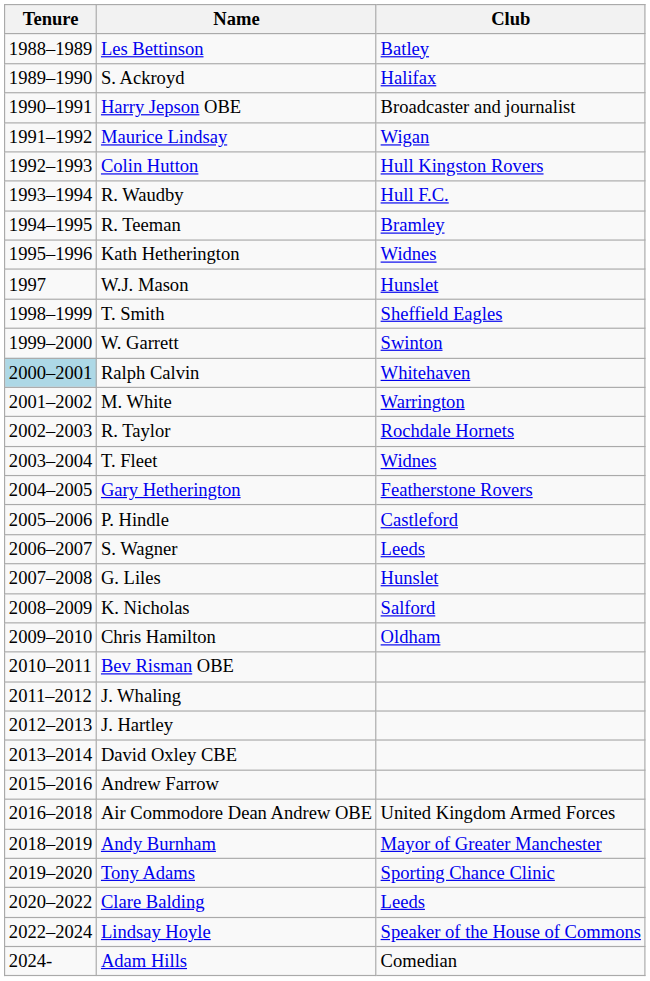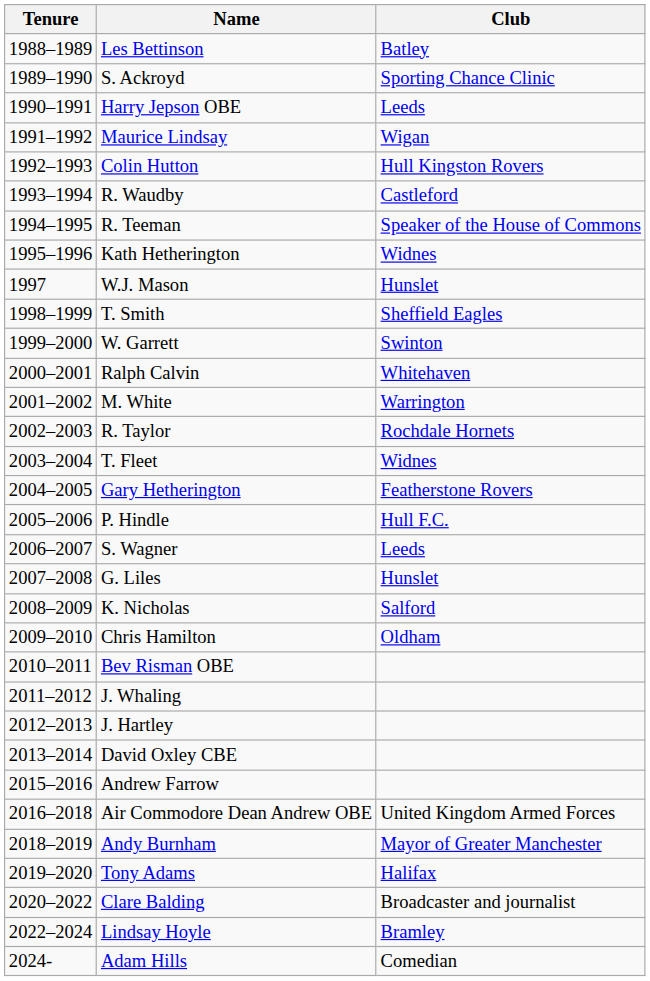S. Ackroyd | Club: Halifax -> Sporting Chance Clinic
Harry Jepson OBE | Club: Broadcaster and journalist -> Leeds
R. Waudby | Club: Hull F.C. -> Castleford
R. Teeman | Club: Bramley -> Speaker of the House of Commons
Ralph Calvin | Tenure: lightblue background -> no background
P. Hindle | Club: Castleford -> Hull F.C.
Tony Adams | Club: Sporting Chance Clinic -> Halifax
Clare Balding | Club: Leeds -> Broadcaster and journalist
Lindsay Hoyle | Club: Speaker of the House of Commons -> Bramley
